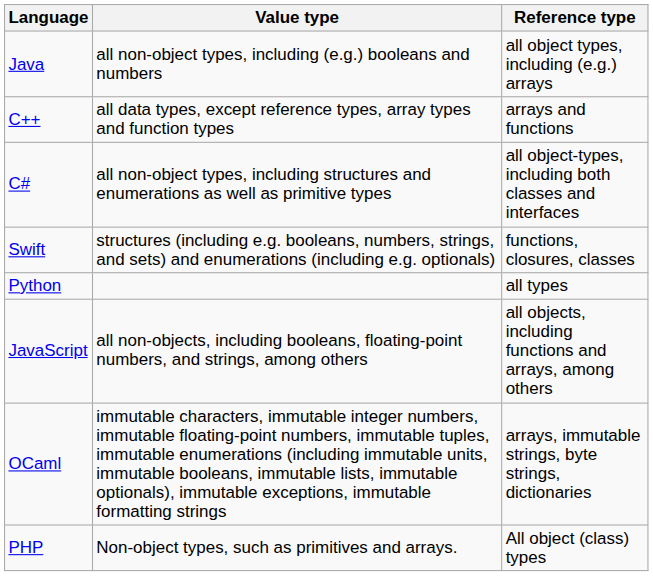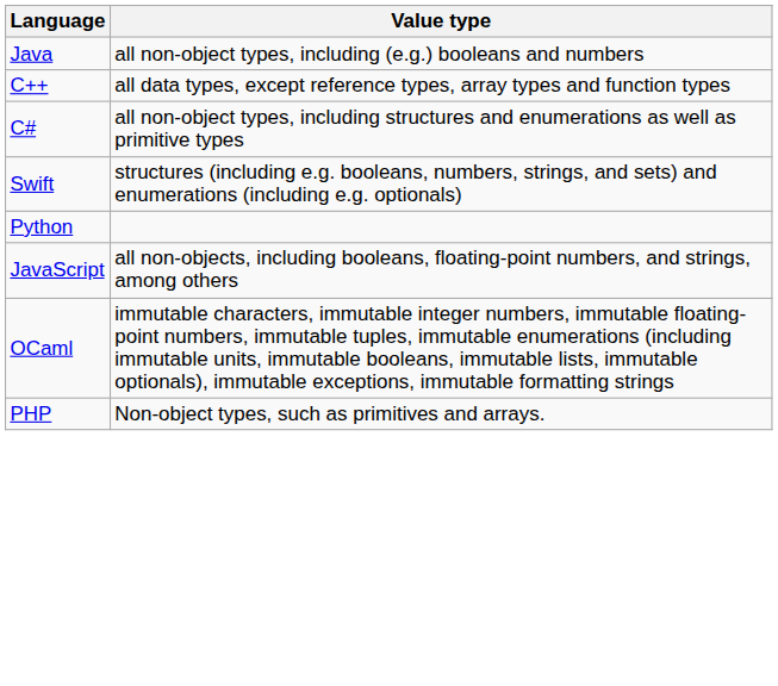- column: Reference type | all object types, including (e.g.) arrays | arrays and functions | all object-types, including both classes and interfaces | functions, closures, classes | all types | all objects, including functions and arrays, among others | arrays, immutable strings, byte strings, dictionaries | All object (class) types
